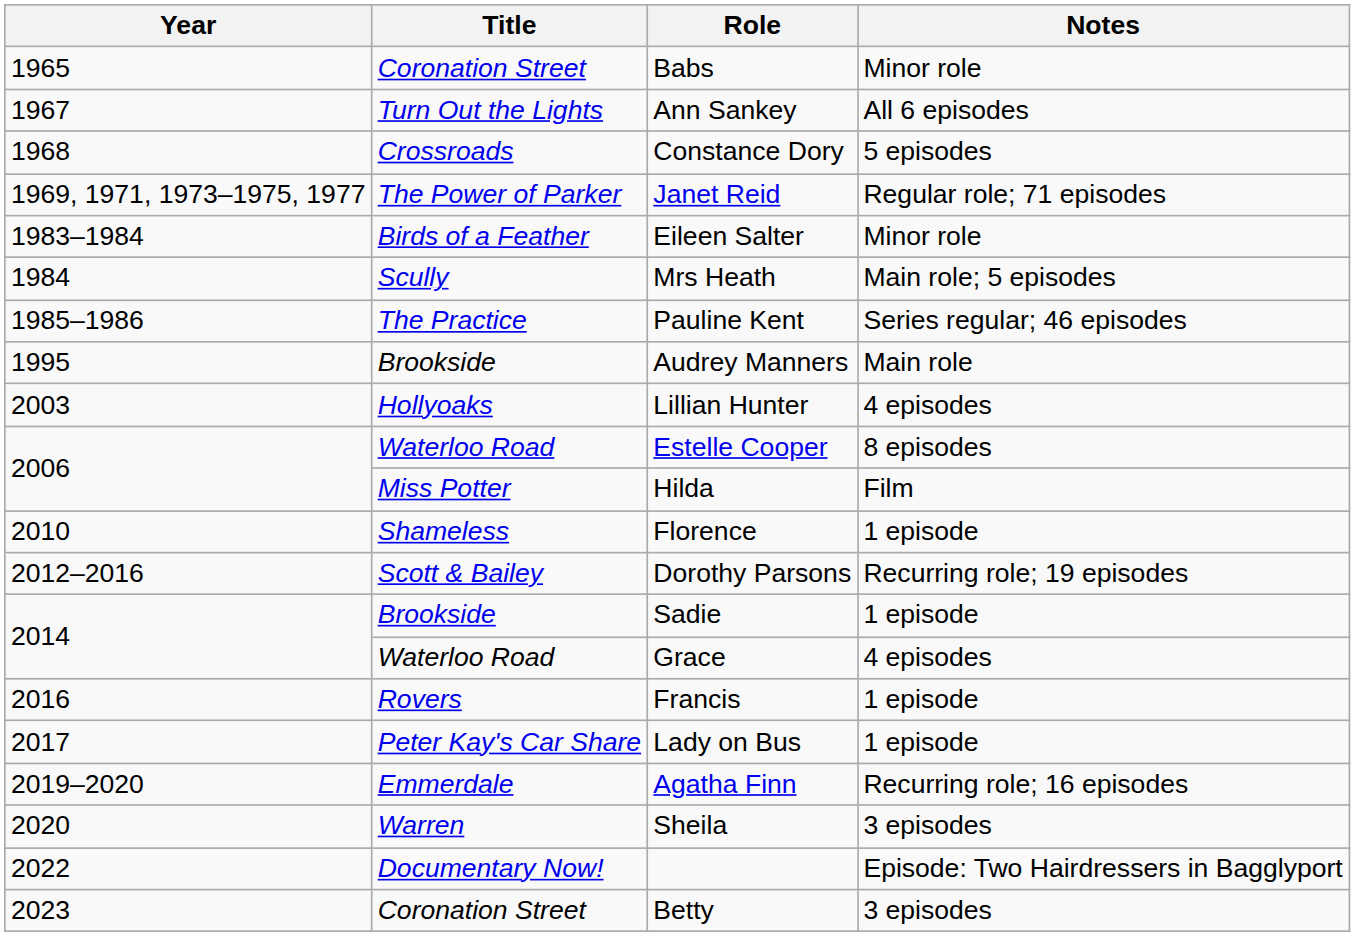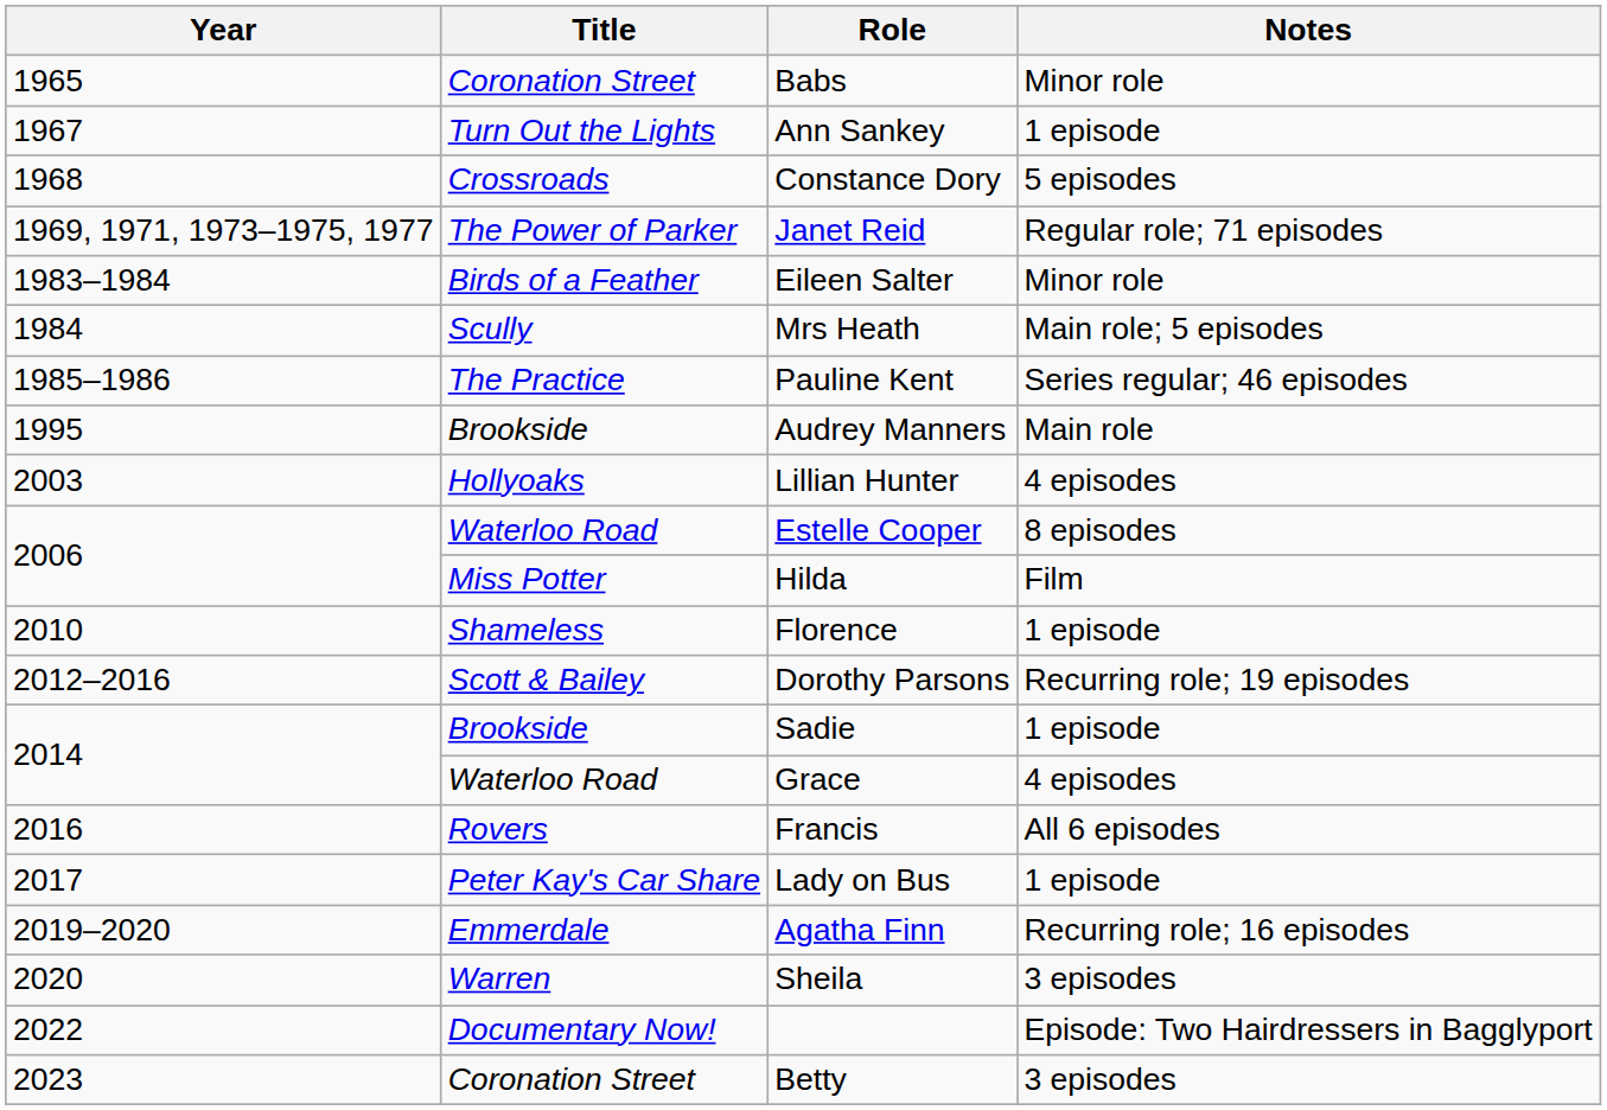Ann Sankey | Notes: All 6 episodes -> 1 episode
Francis | Notes: 1 episode -> All 6 episodes
